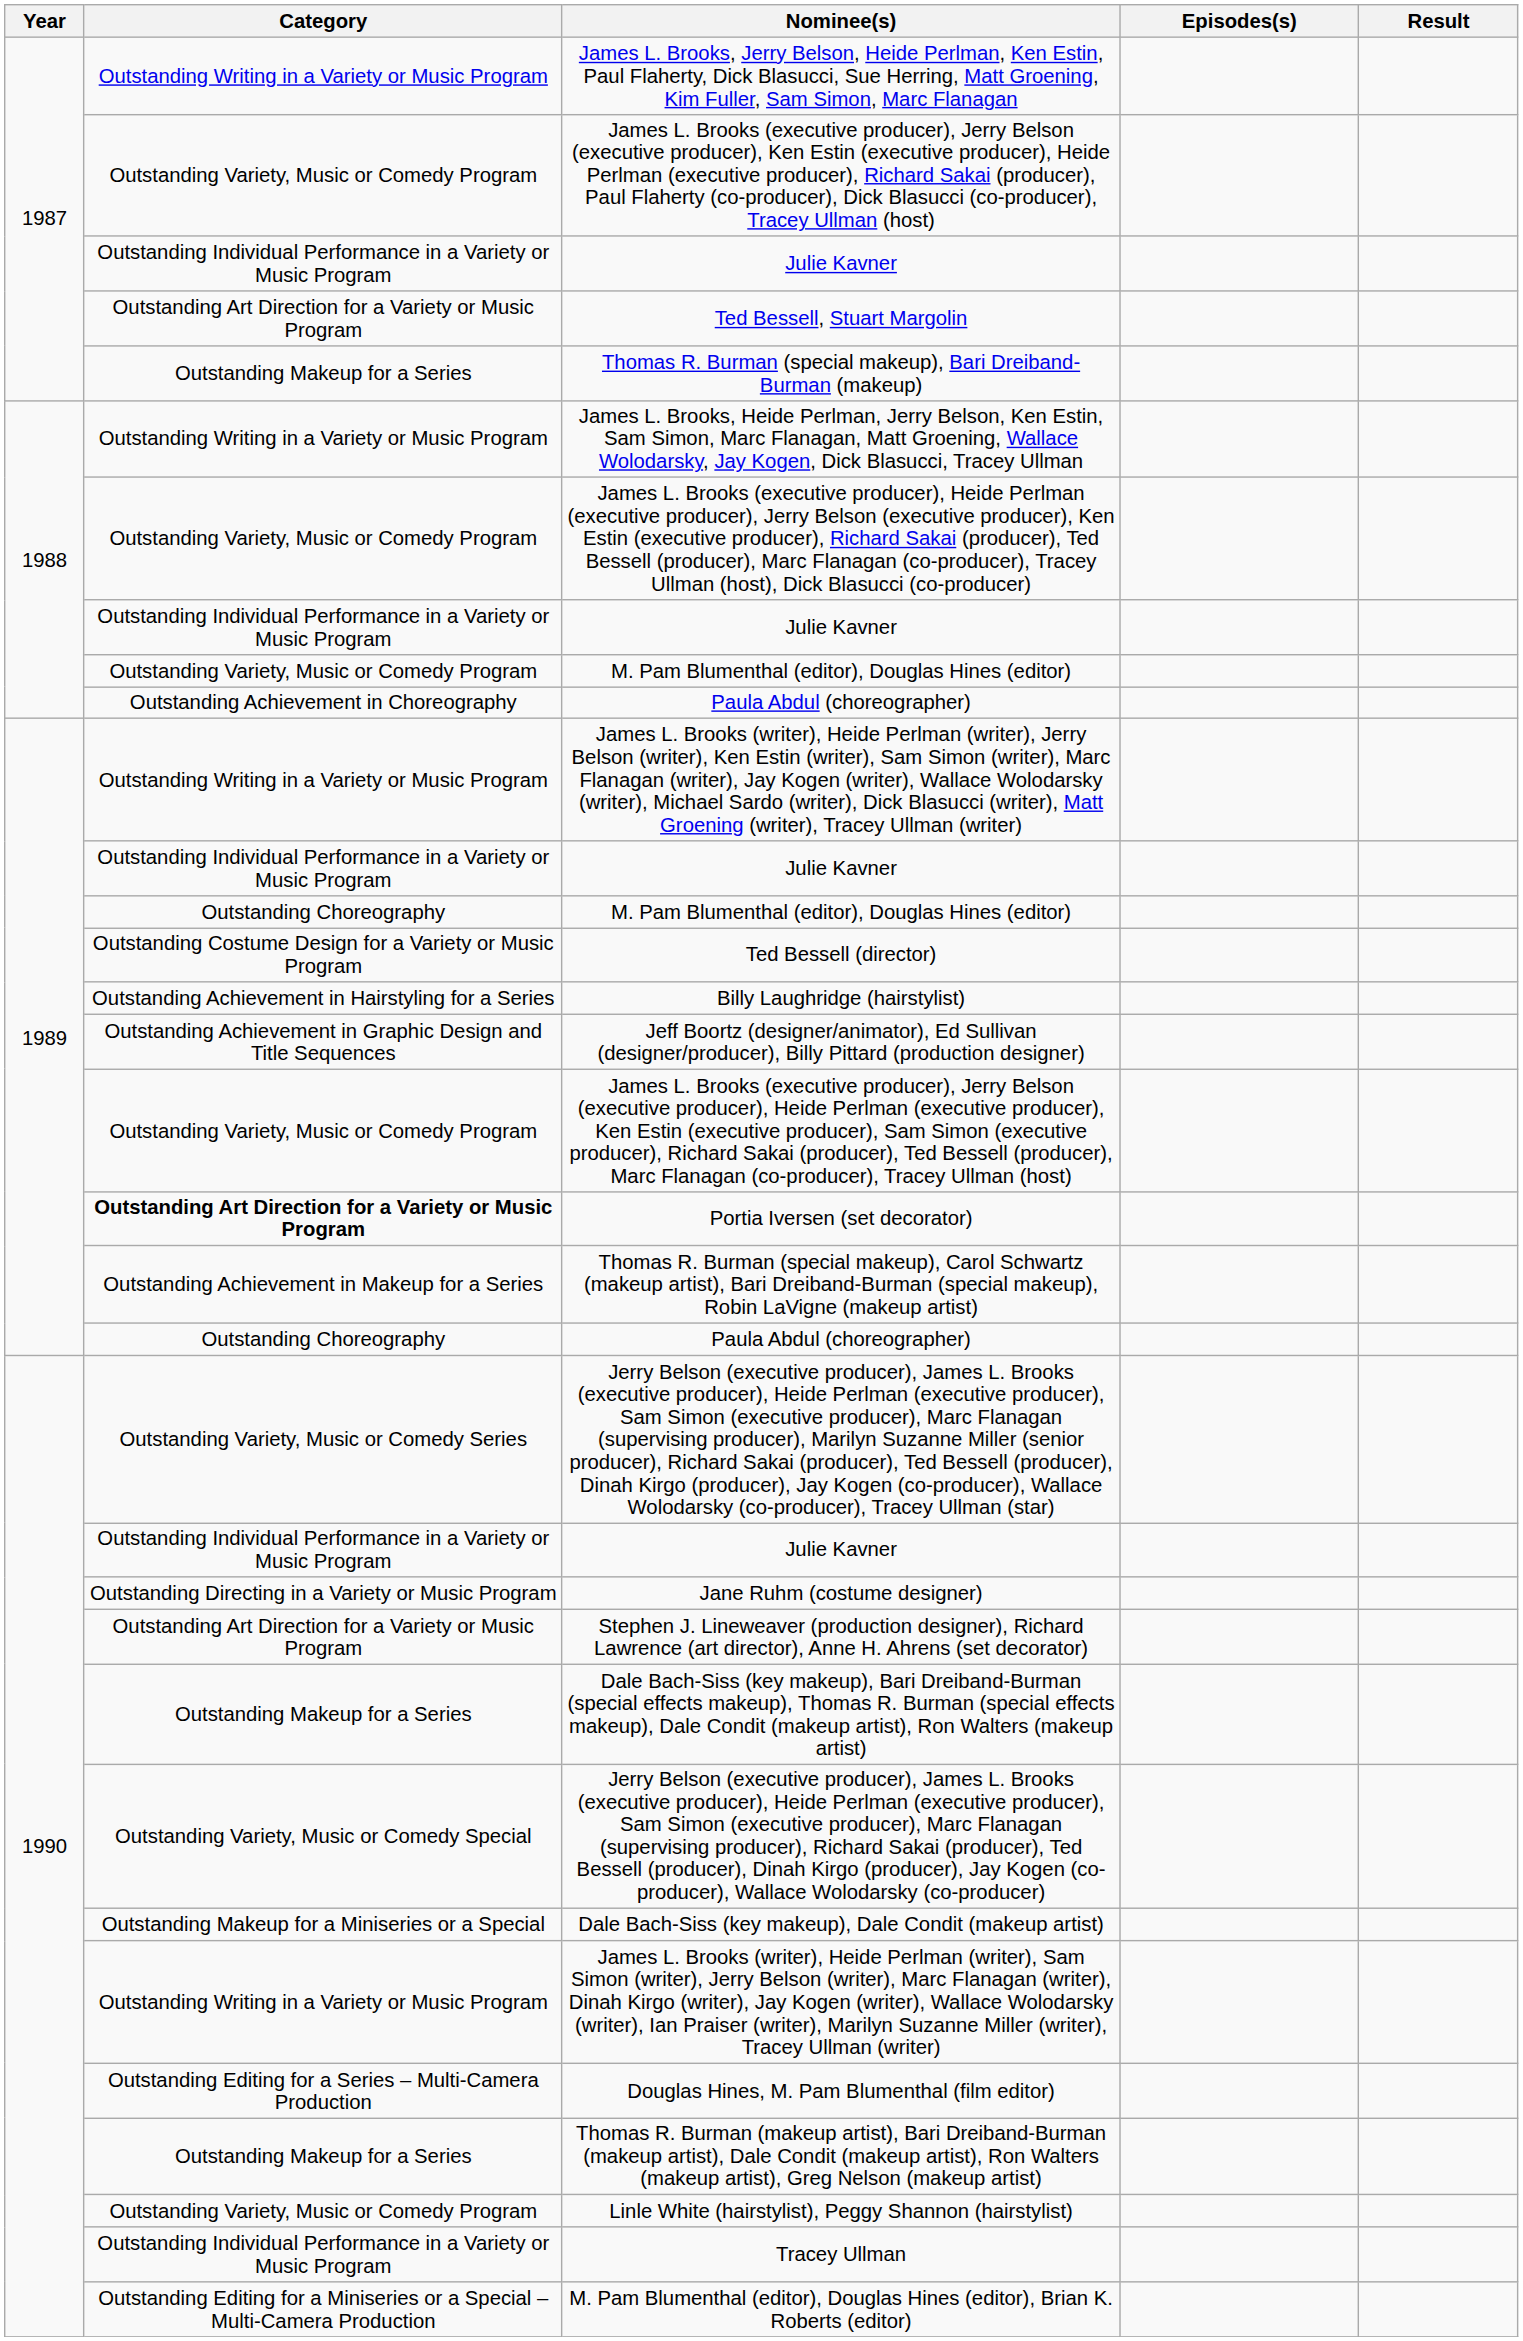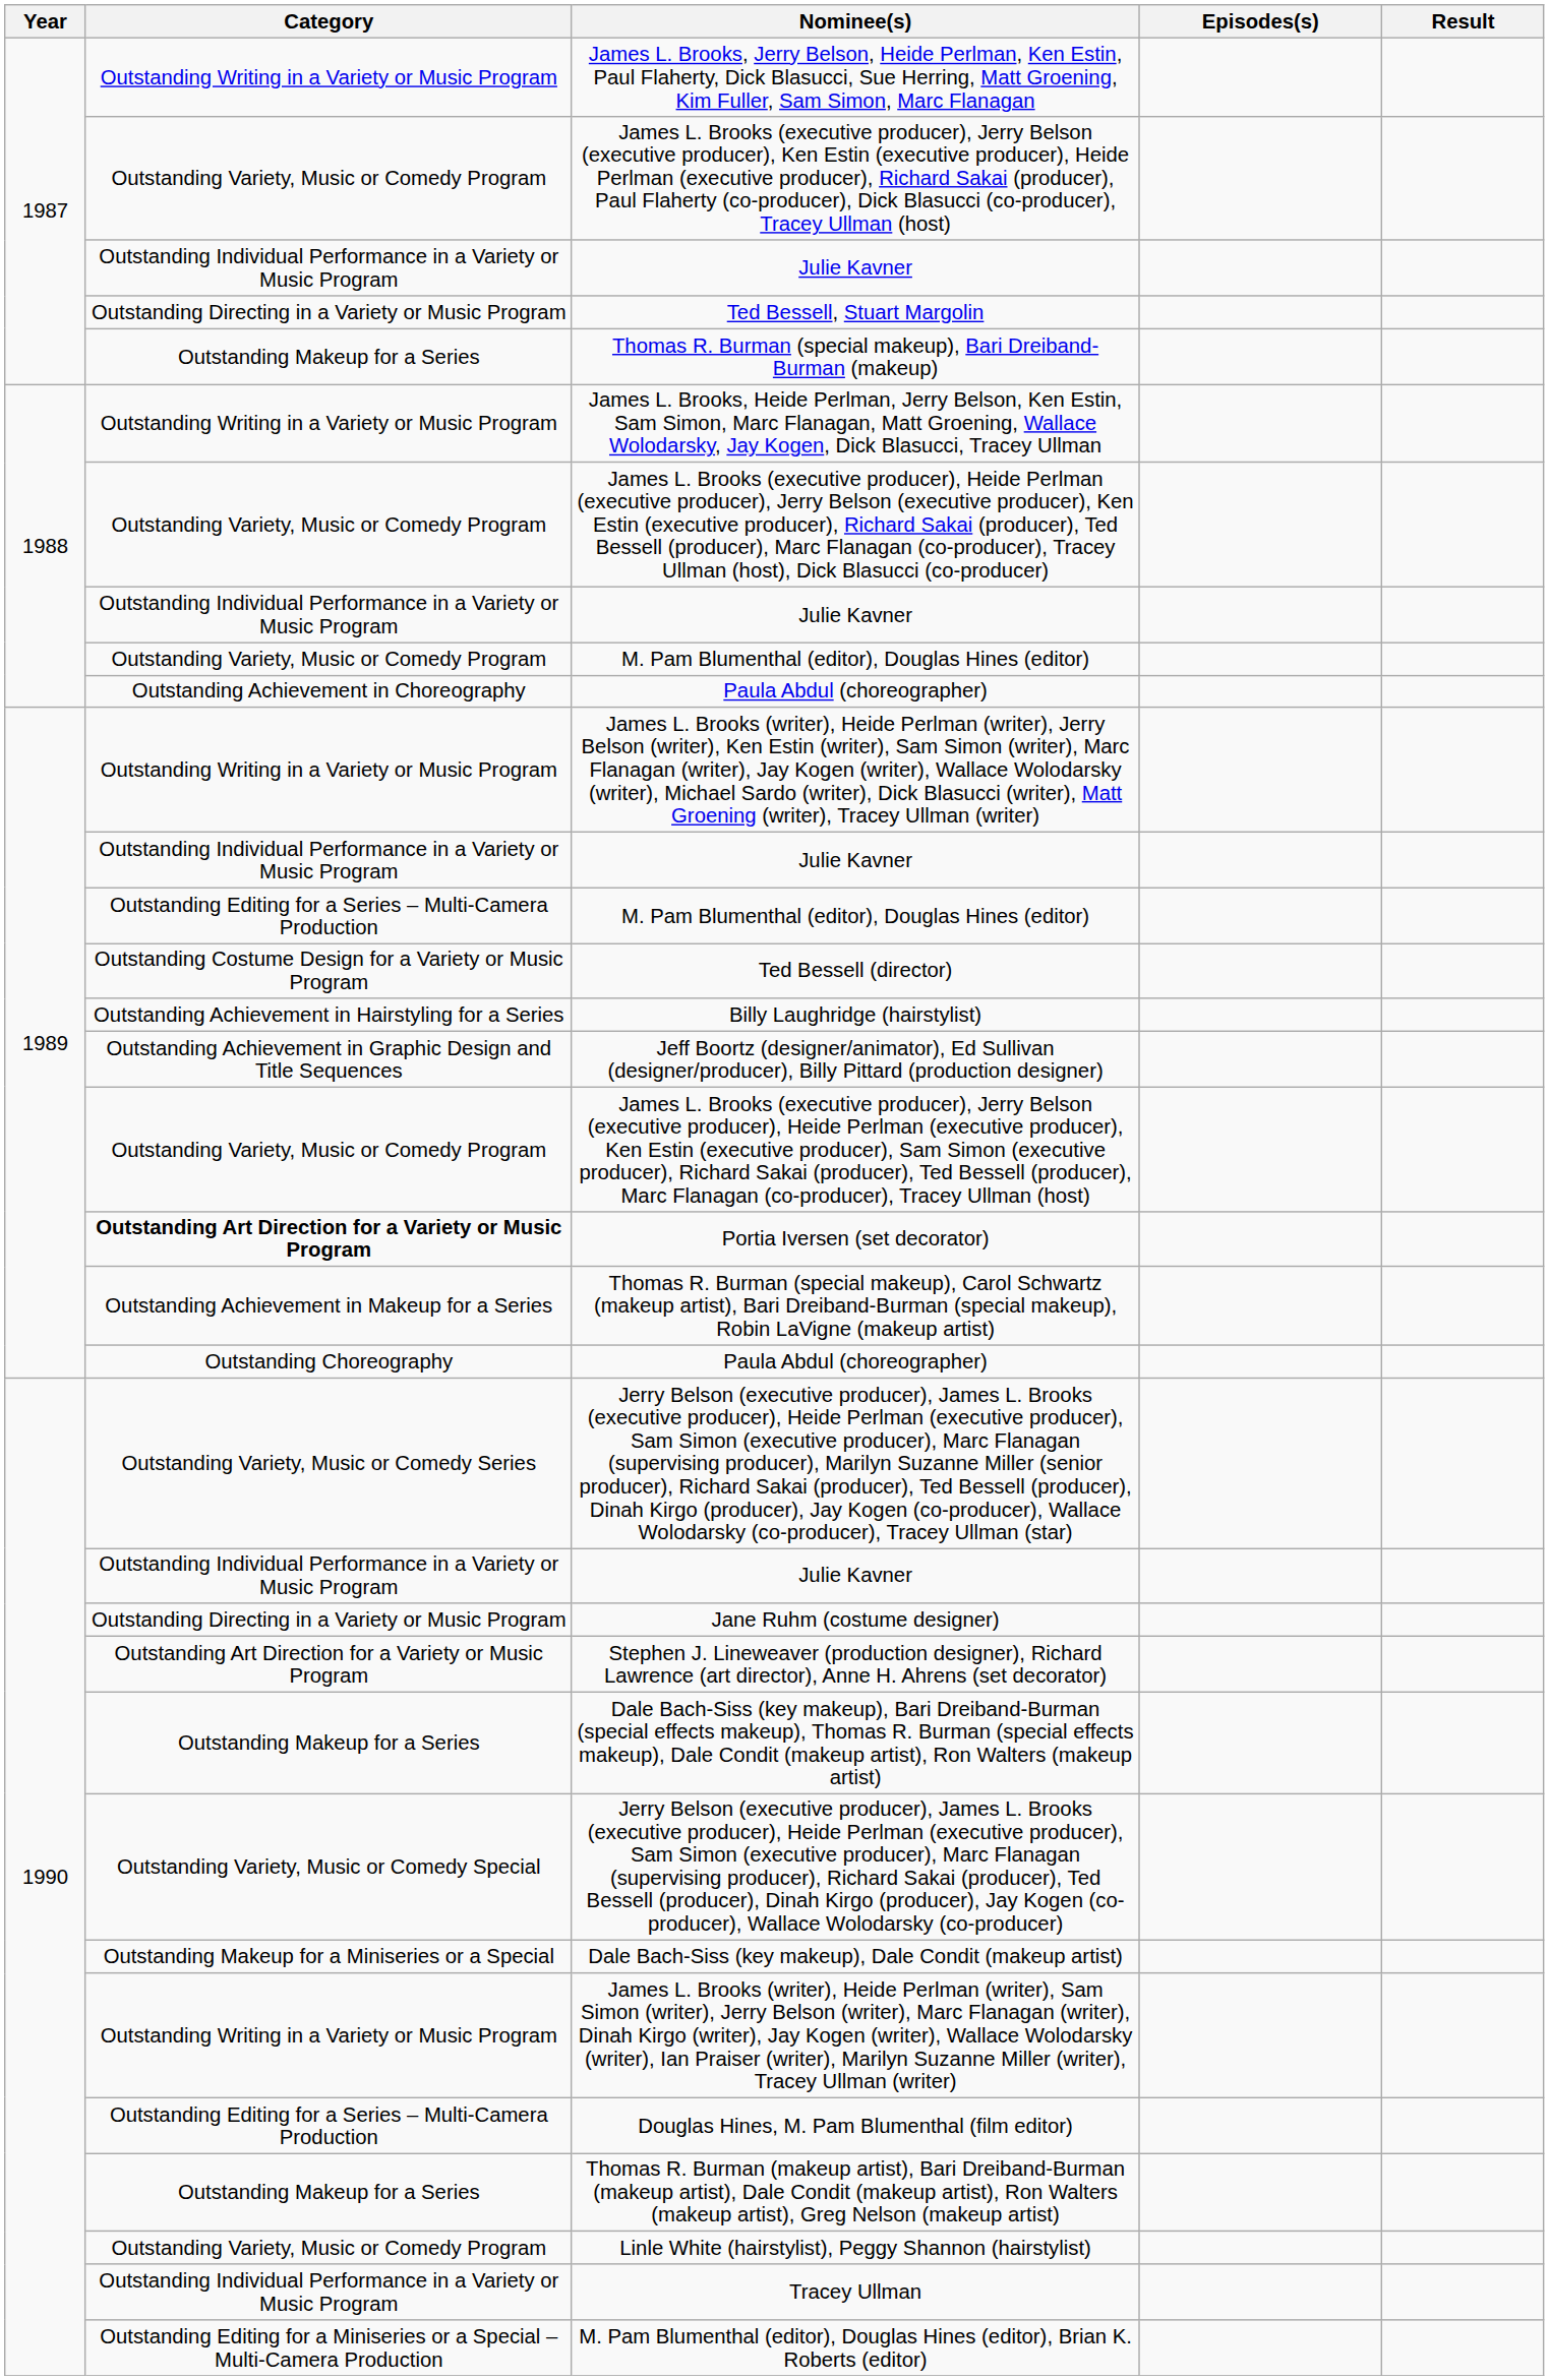Ted Bessell, Stuart Margolin | Category: Outstanding Art Direction for a Variety or Music Program -> Outstanding Directing in a Variety or Music Program
1989 / M. Pam Blumenthal (editor), Douglas Hines (editor) | Category: Outstanding Choreography -> Outstanding Editing for a Series – Multi-Camera Production
